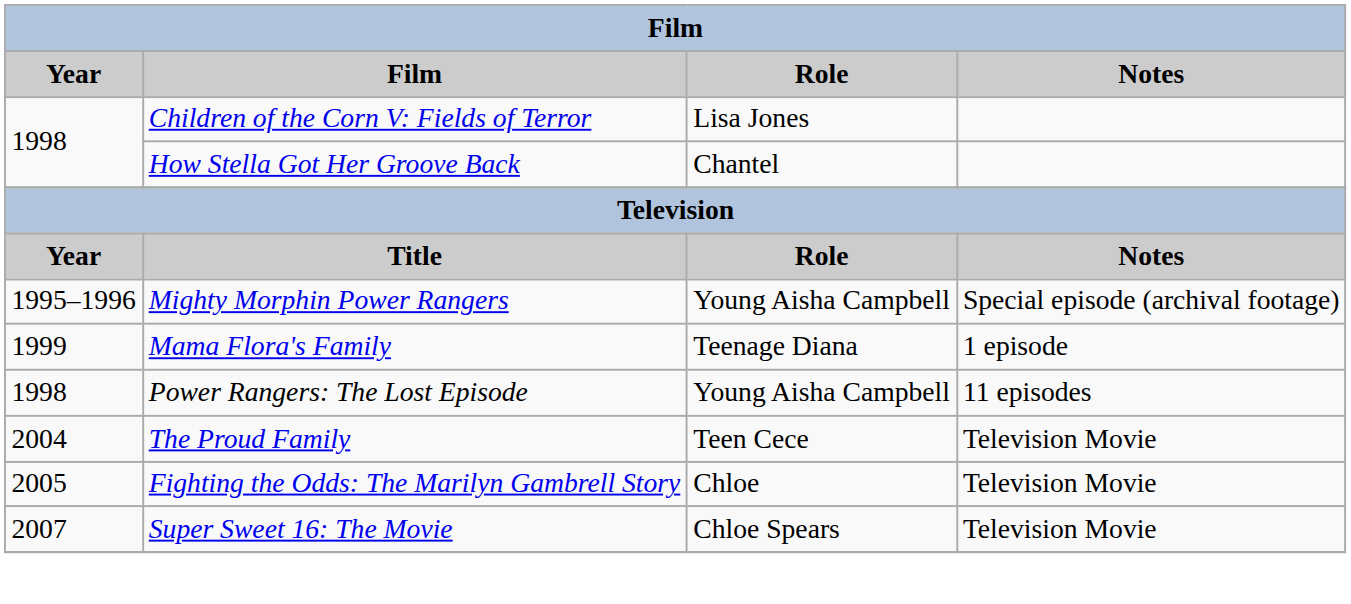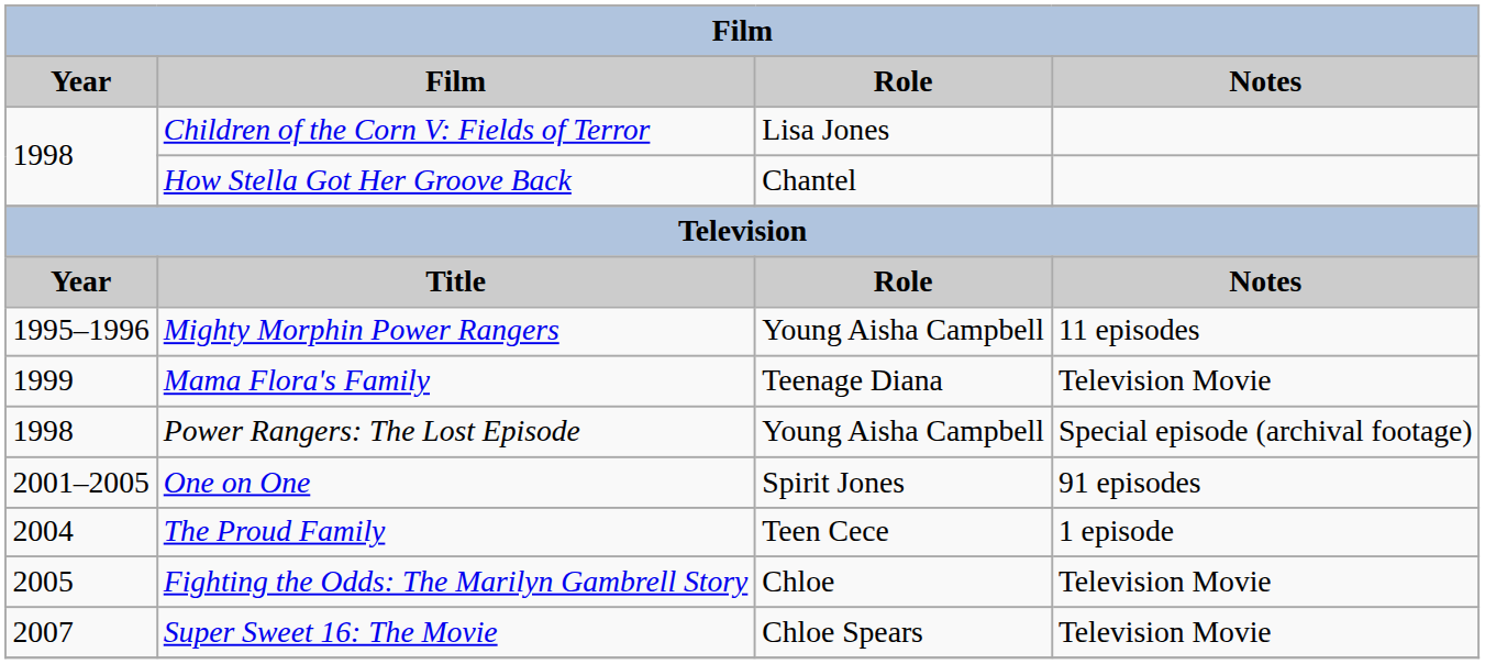Mighty Morphin Power Rangers | Notes: Special episode (archival footage) -> 11 episodes
Mama Flora's Family | Notes: 1 episode -> Television Movie
Power Rangers: The Lost Episode | Notes: 11 episodes -> Special episode (archival footage)
+ row: 2001–2005 | One on One | Spirit Jones | 91 episodes
The Proud Family | Notes: Television Movie -> 1 episode
